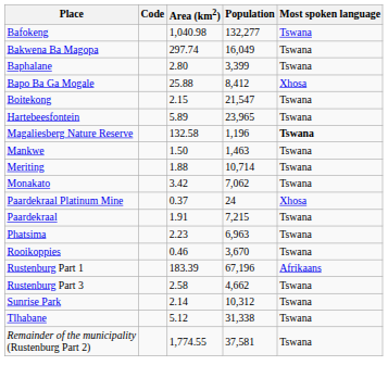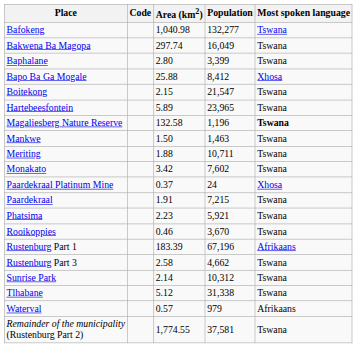Meriting | Population: 10,714 -> 10,711
Monakato | Population: 7,062 -> 7,602
Phatsima | Population: 6,963 -> 5,921
+ row: Waterval | 0.57 | 979 | Afrikaans
